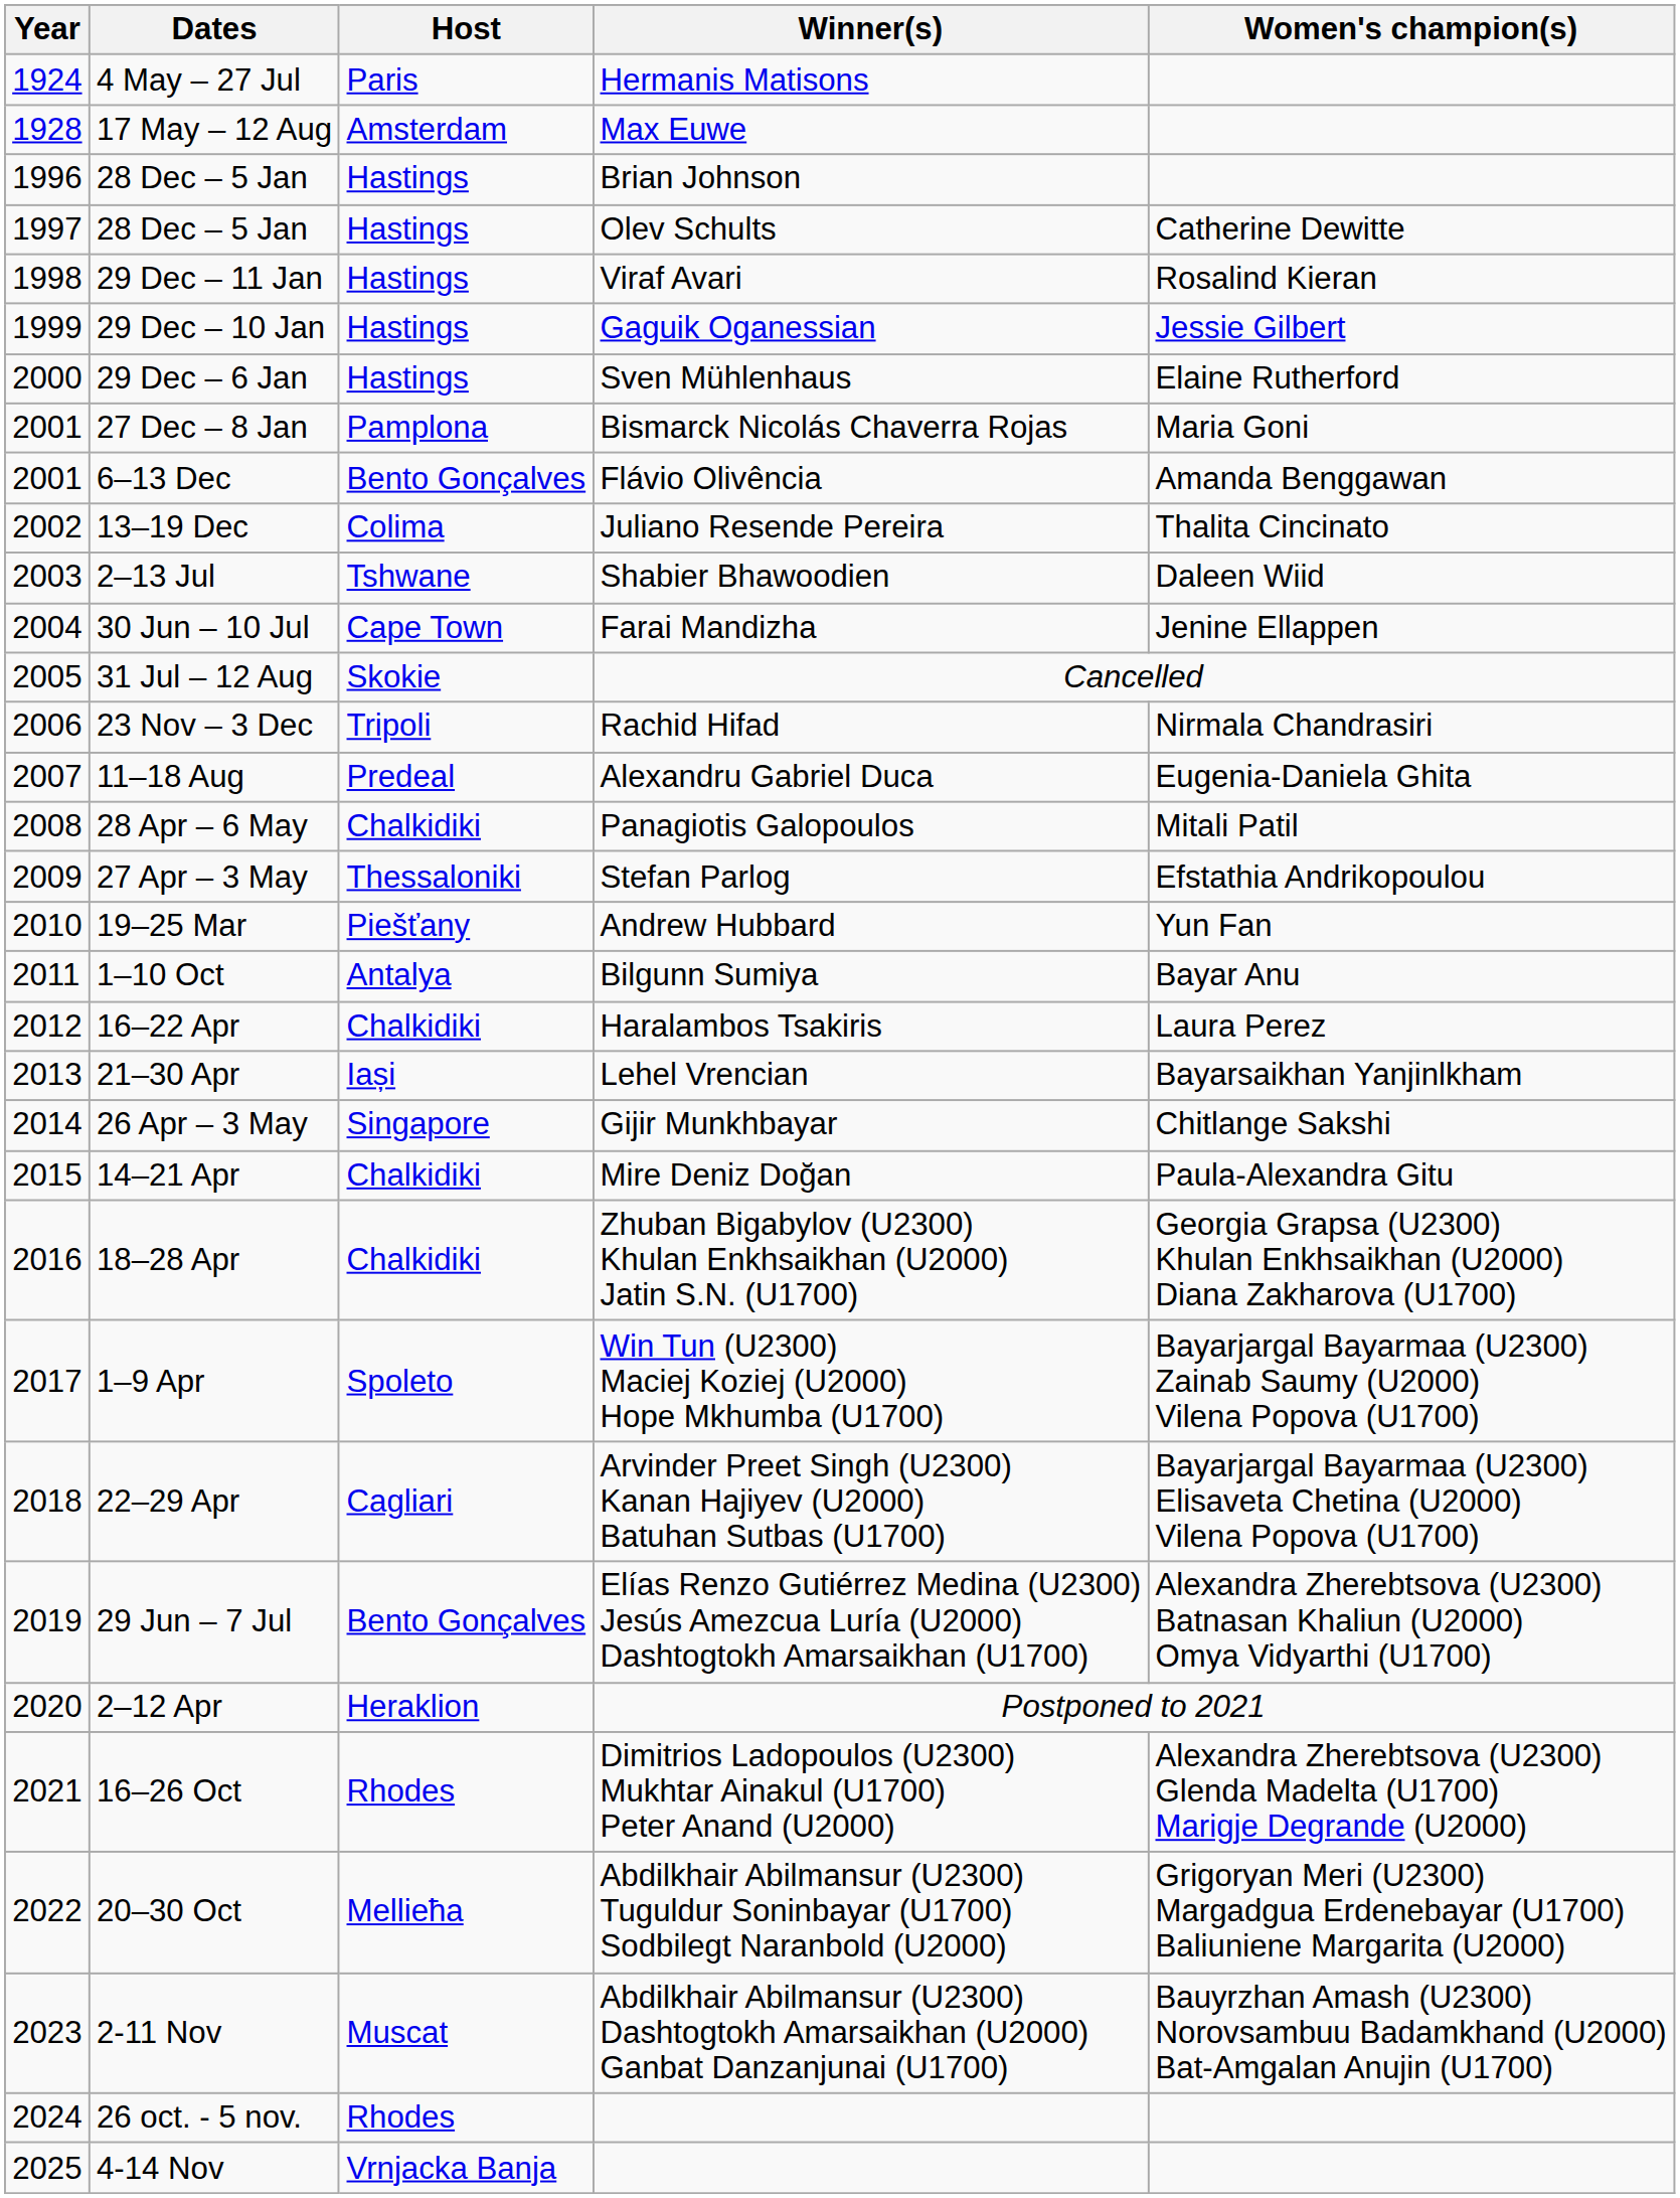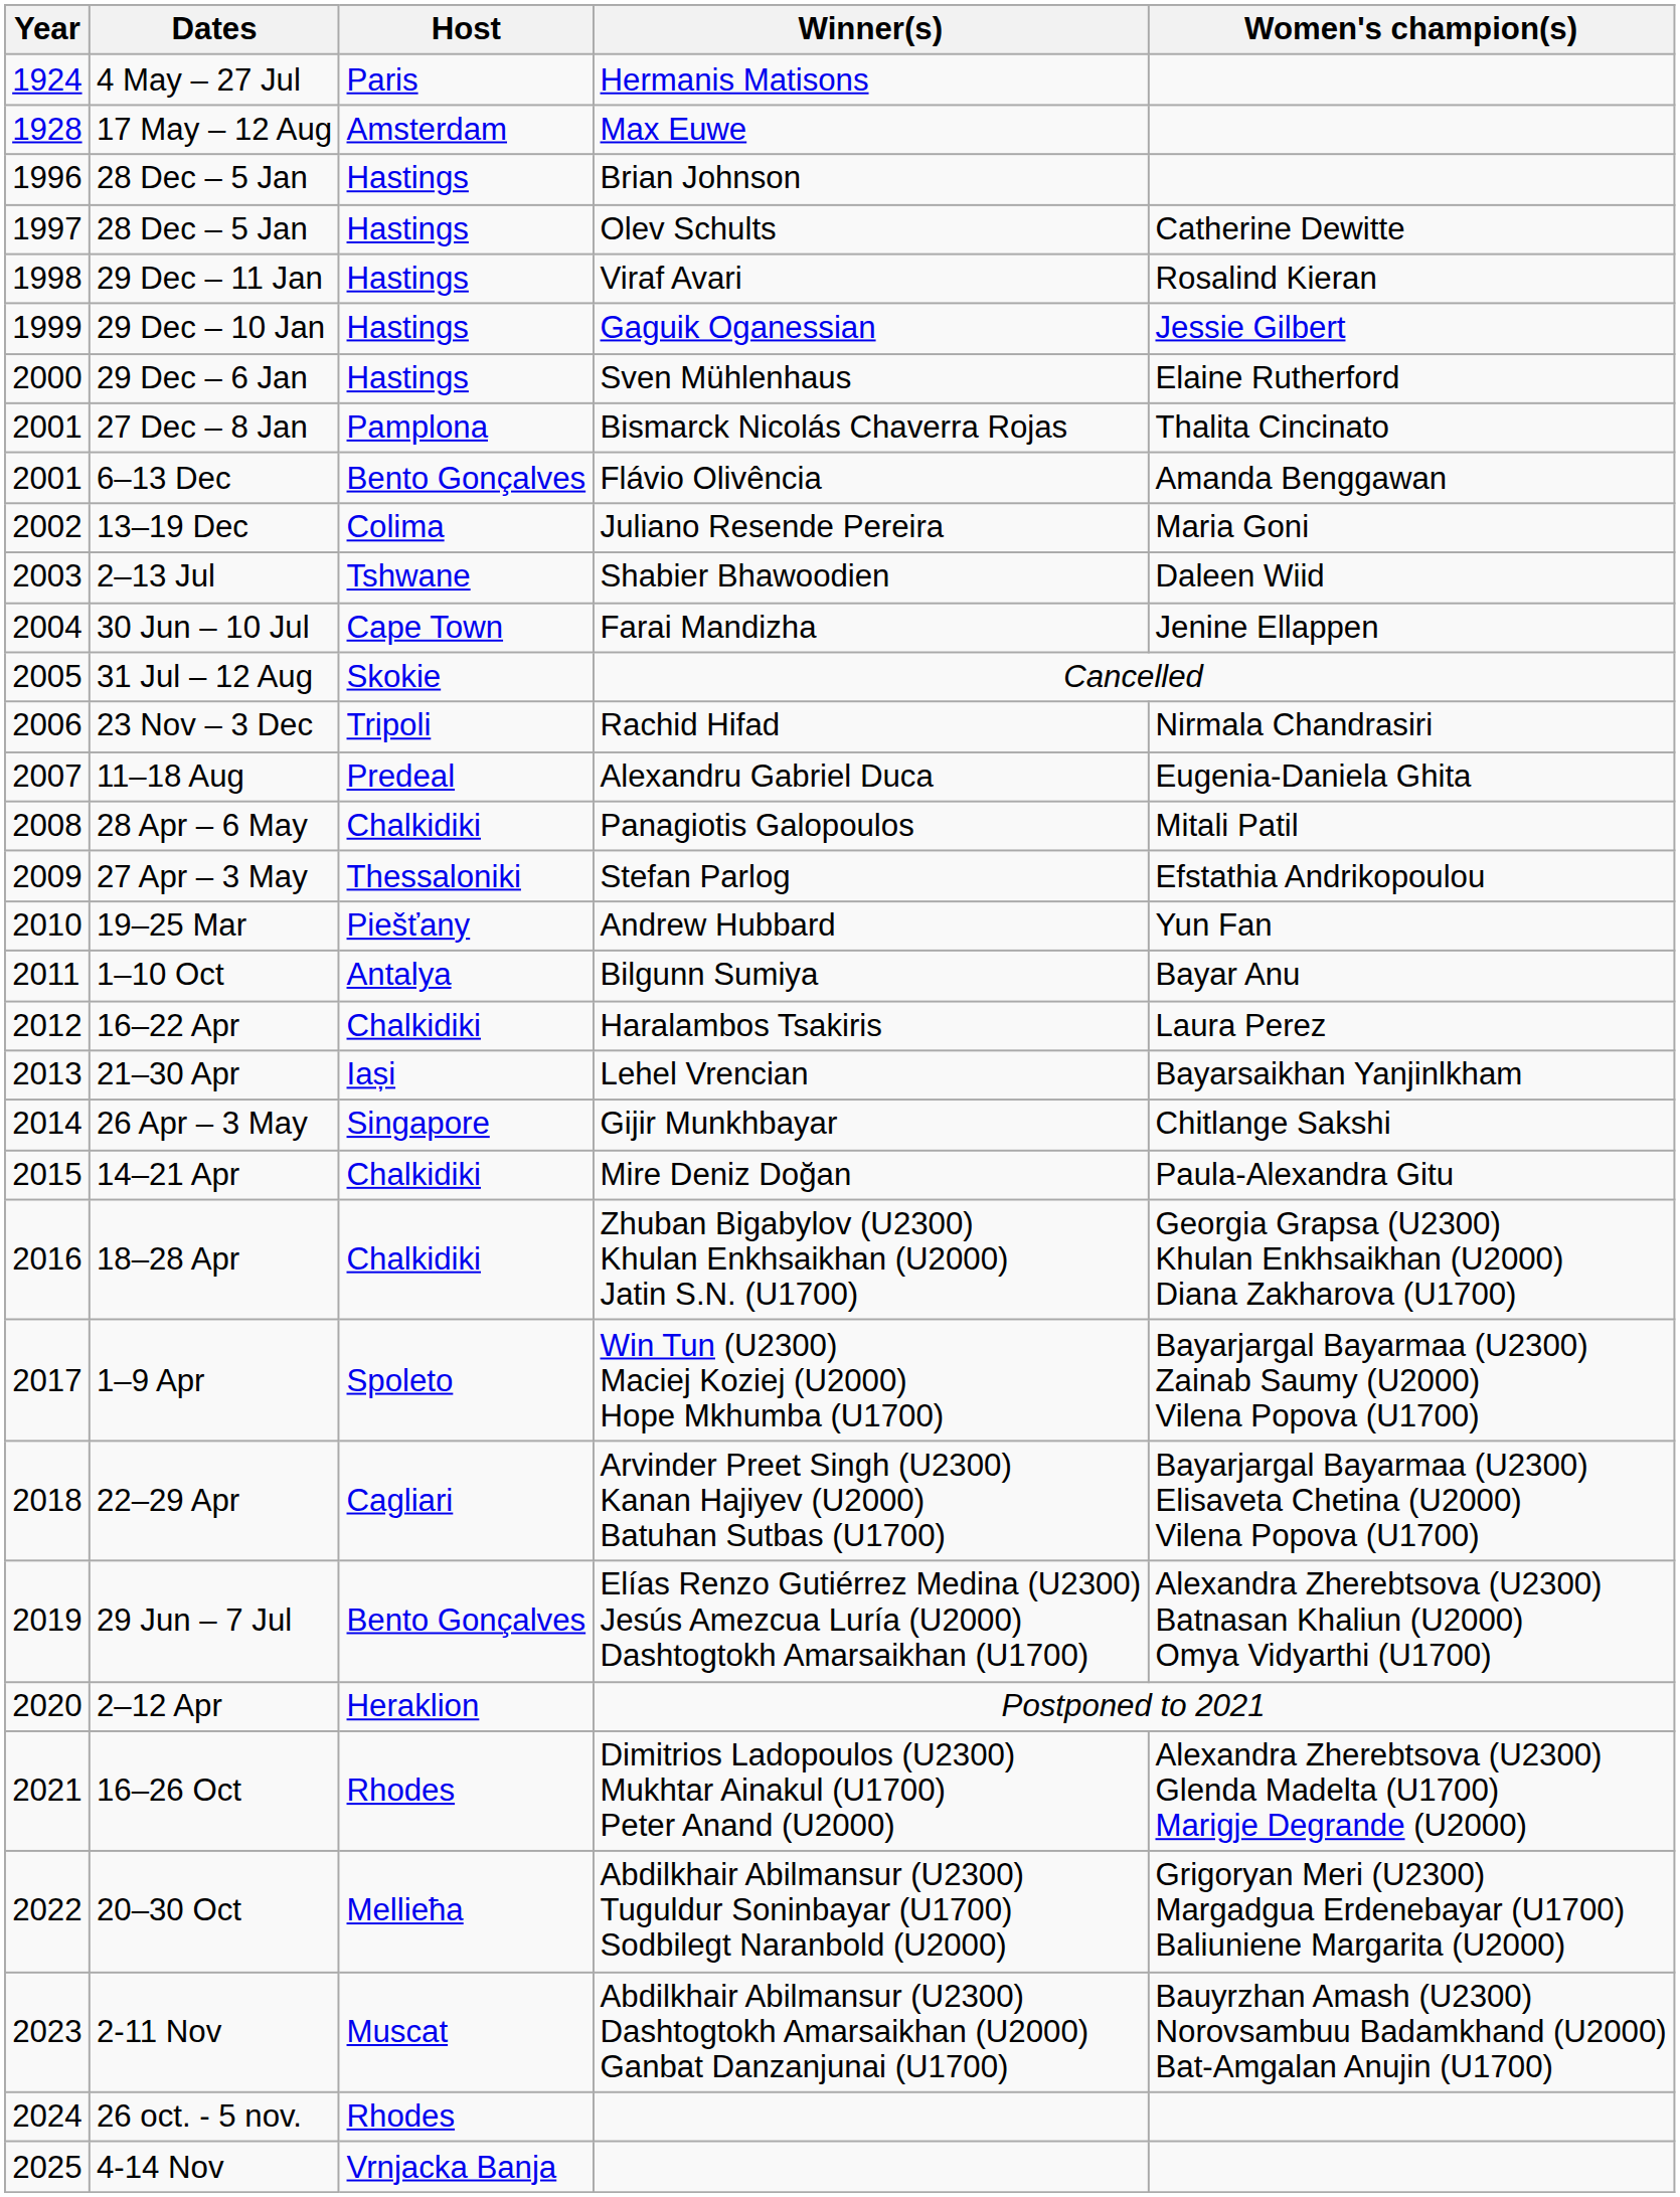27 Dec – 8 Jan | Women's champion(s): Maria Goni -> Thalita Cincinato
13–19 Dec | Women's champion(s): Thalita Cincinato -> Maria Goni
